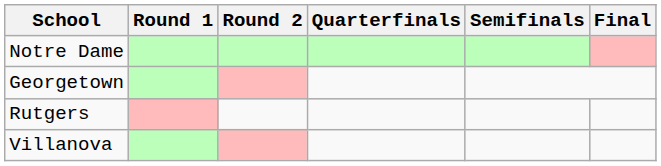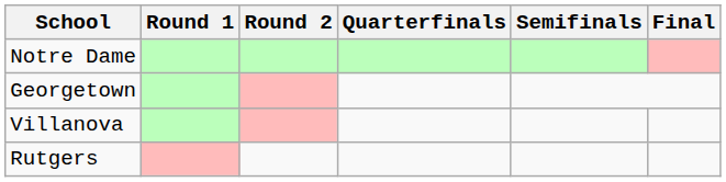rows swapped: Villanova <-> Rutgers
